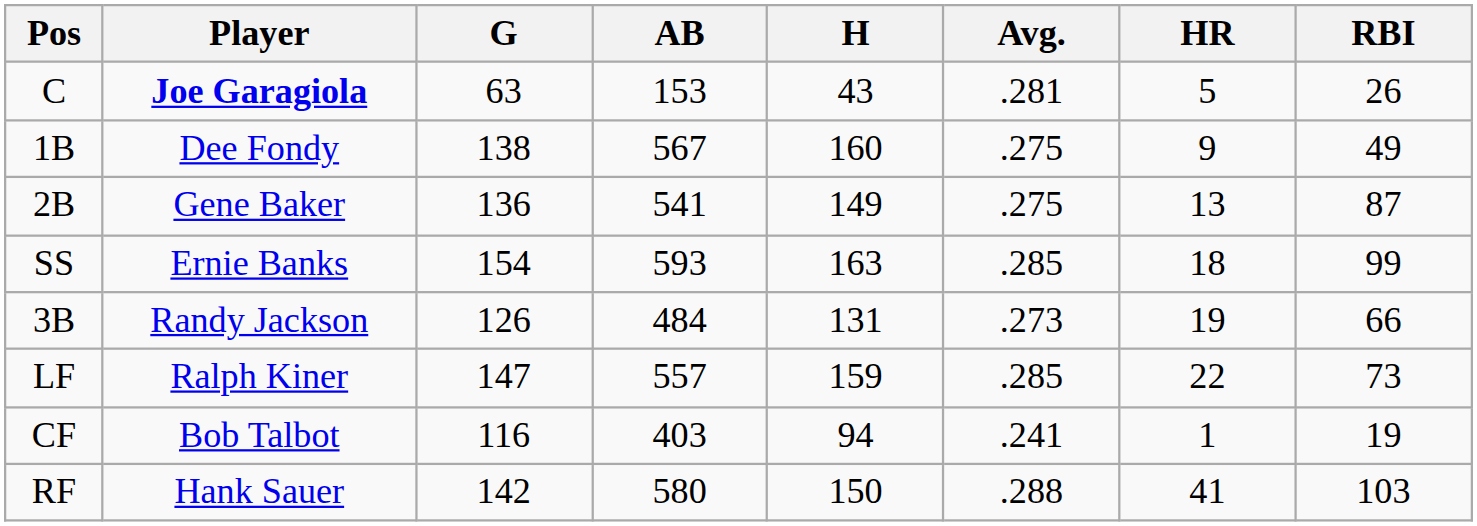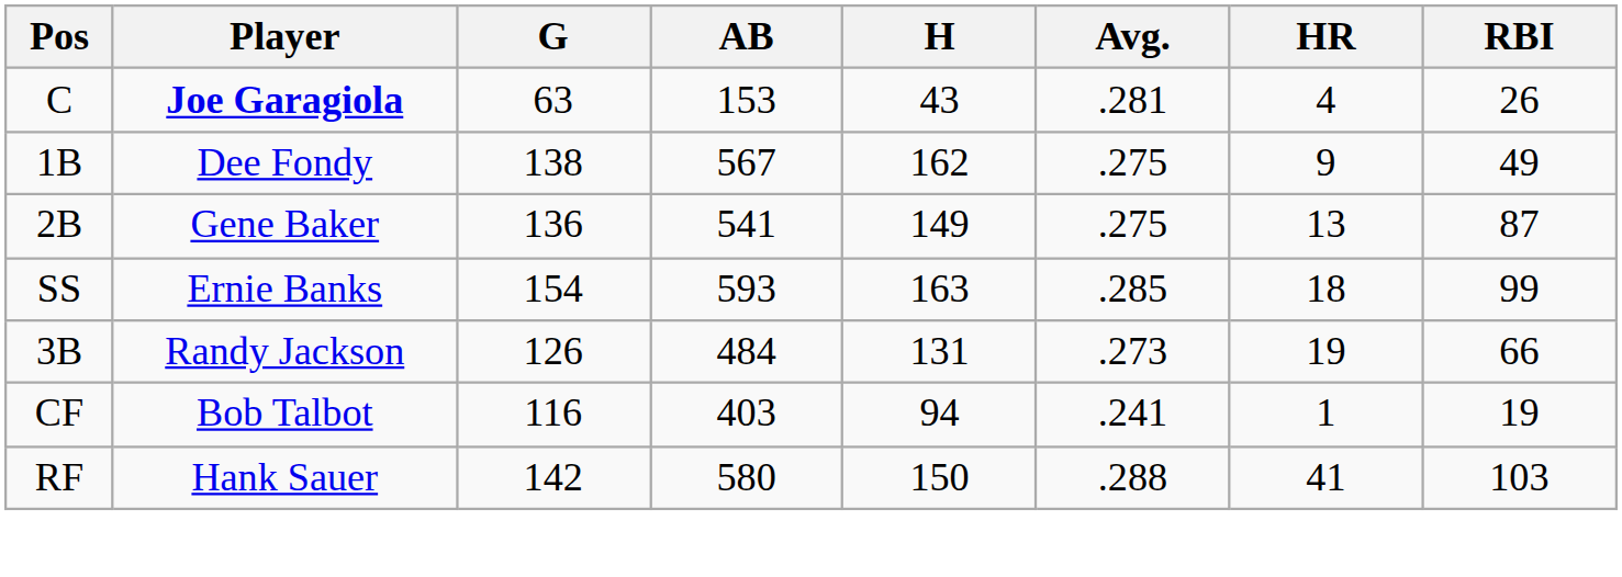C | HR: 5 -> 4
1B | H: 160 -> 162
- row: LF | Ralph Kiner | 147 | 557 | 159 | .285 | 22 | 73
